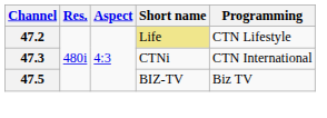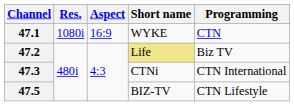+ row: 47.1 | 1080i | 16:9 | WYKE | CTN
47.2 | Programming: CTN Lifestyle -> Biz TV
47.5 | Programming: Biz TV -> CTN Lifestyle
